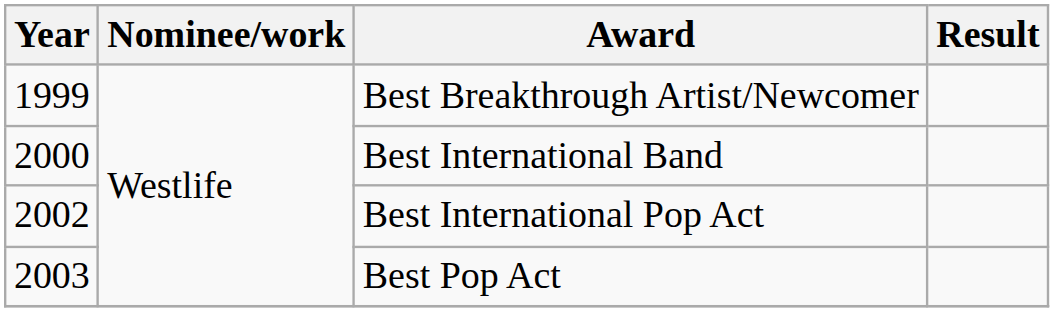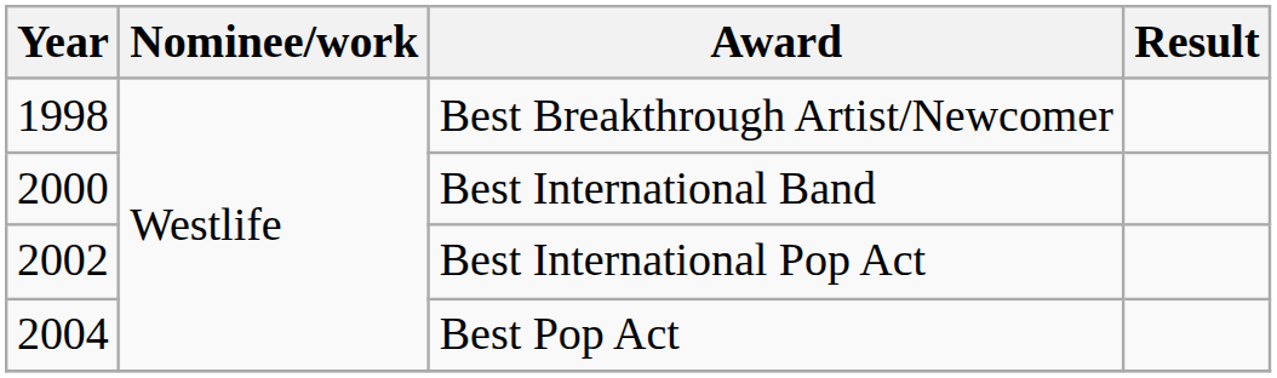Best Breakthrough Artist/Newcomer | Year: 1999 -> 1998
Best Pop Act | Year: 2003 -> 2004
